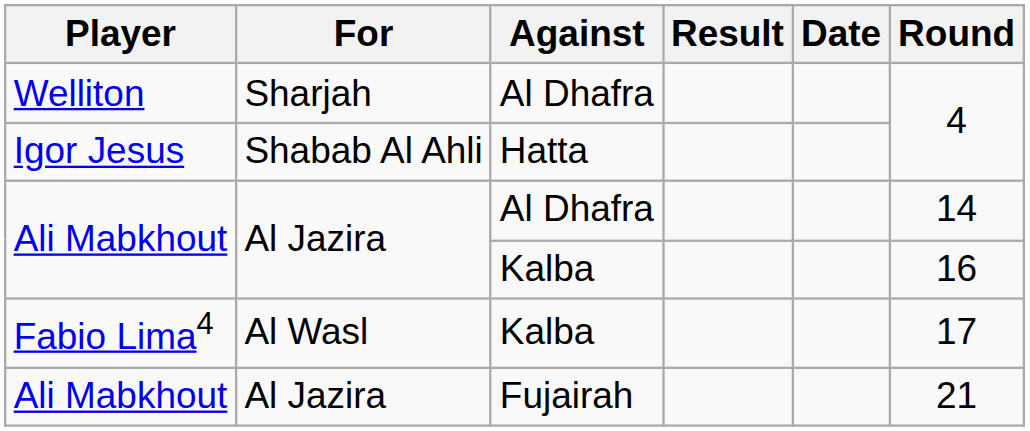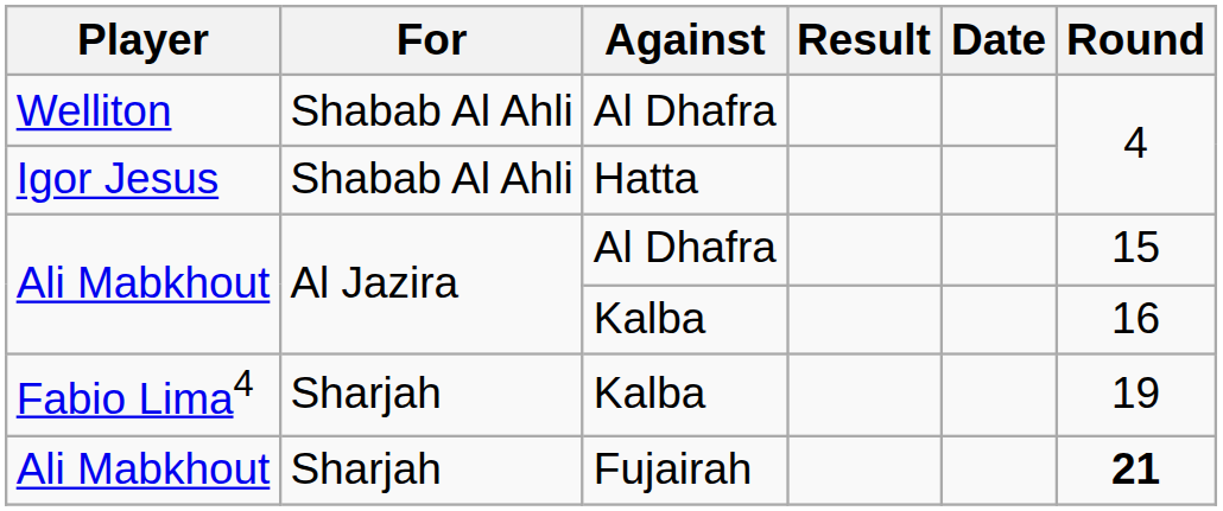Welliton | For: Sharjah -> Shabab Al Ahli
Ali Mabkhout / Al Dhafra | Round: 14 -> 15
Fabio Lima4 | For: Al Wasl -> Sharjah
Fabio Lima4 | Round: 17 -> 19
Ali Mabkhout / Fujairah | For: Al Jazira -> Sharjah
Ali Mabkhout / Fujairah | Round: normal -> bold
